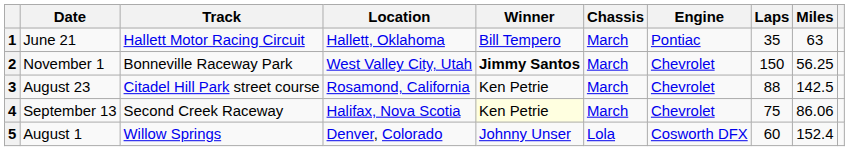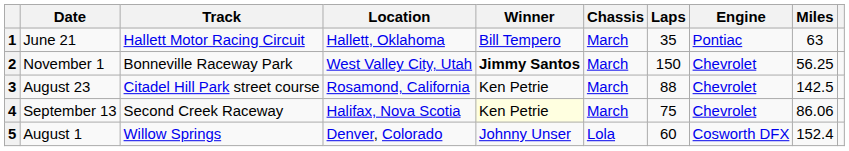columns swapped: Engine <-> Laps
